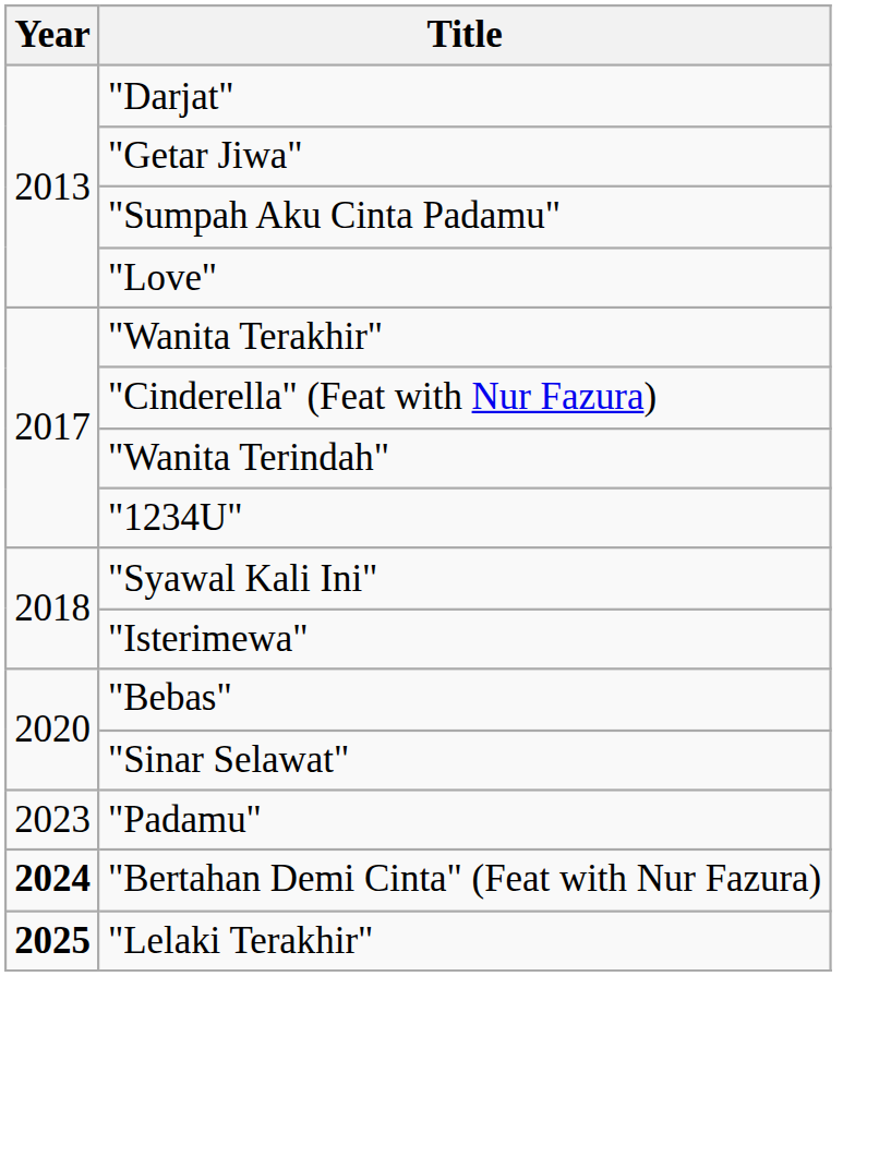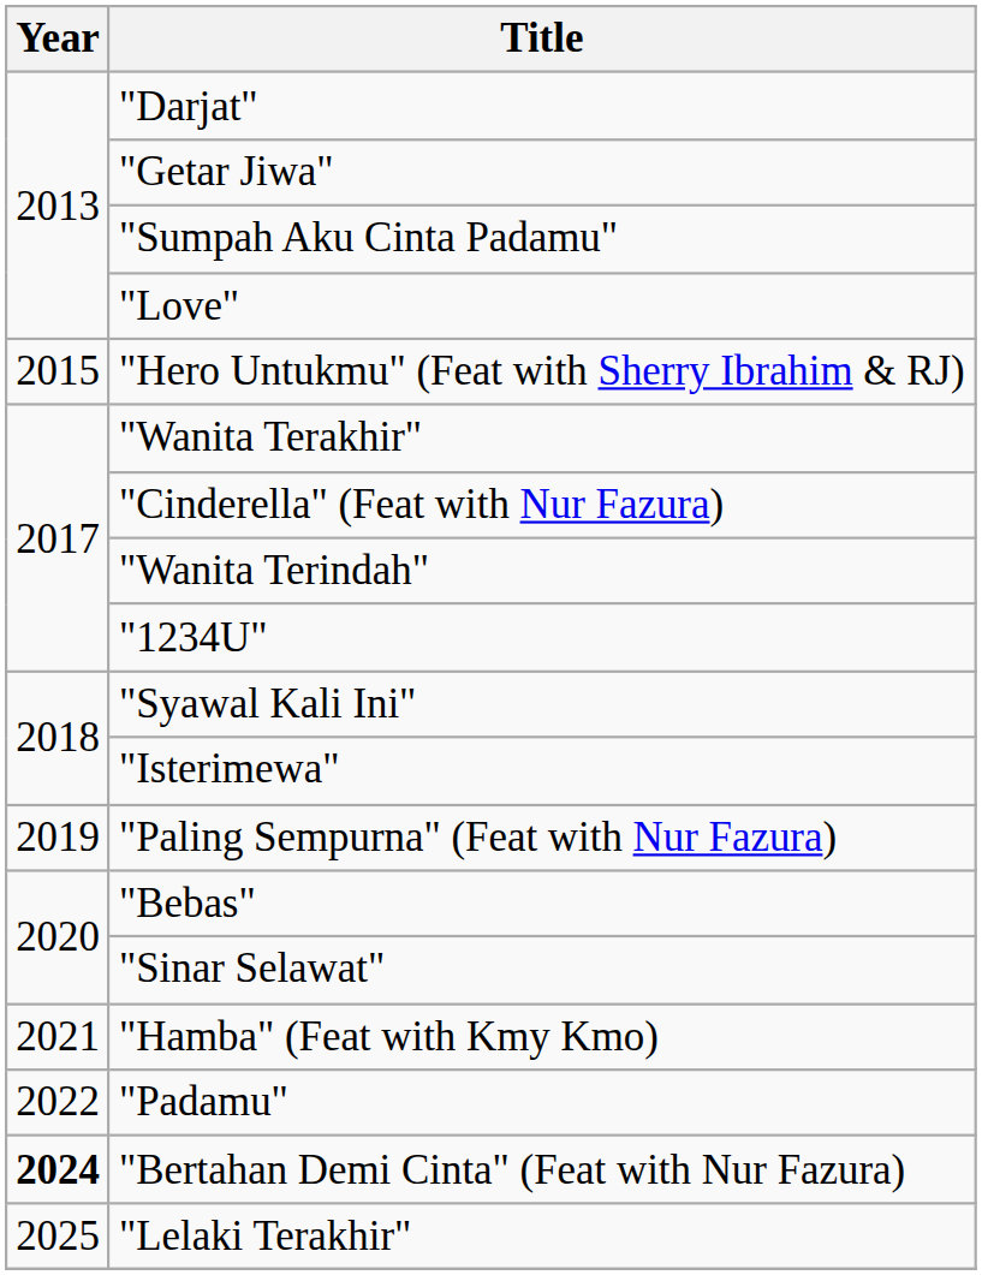+ row: 2015 | "Hero Untukmu" (Feat with Sherry Ibrahim & RJ)
+ row: 2019 | "Paling Sempurna" (Feat with Nur Fazura)
+ row: 2021 | "Hamba" (Feat with Kmy Kmo)
"Padamu" | Year: 2023 -> 2022
"Lelaki Terakhir" | Year: bold -> normal
